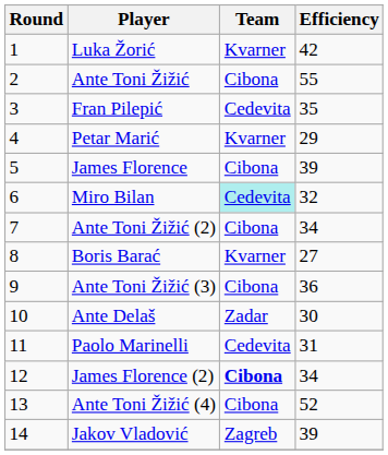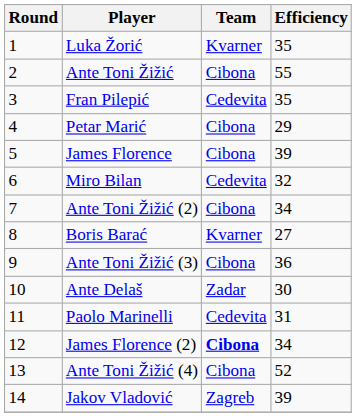Luka Žorić | Efficiency: 42 -> 35
Petar Marić | Team: Kvarner -> Cibona
Miro Bilan | Team: paleturquoise background -> no background
